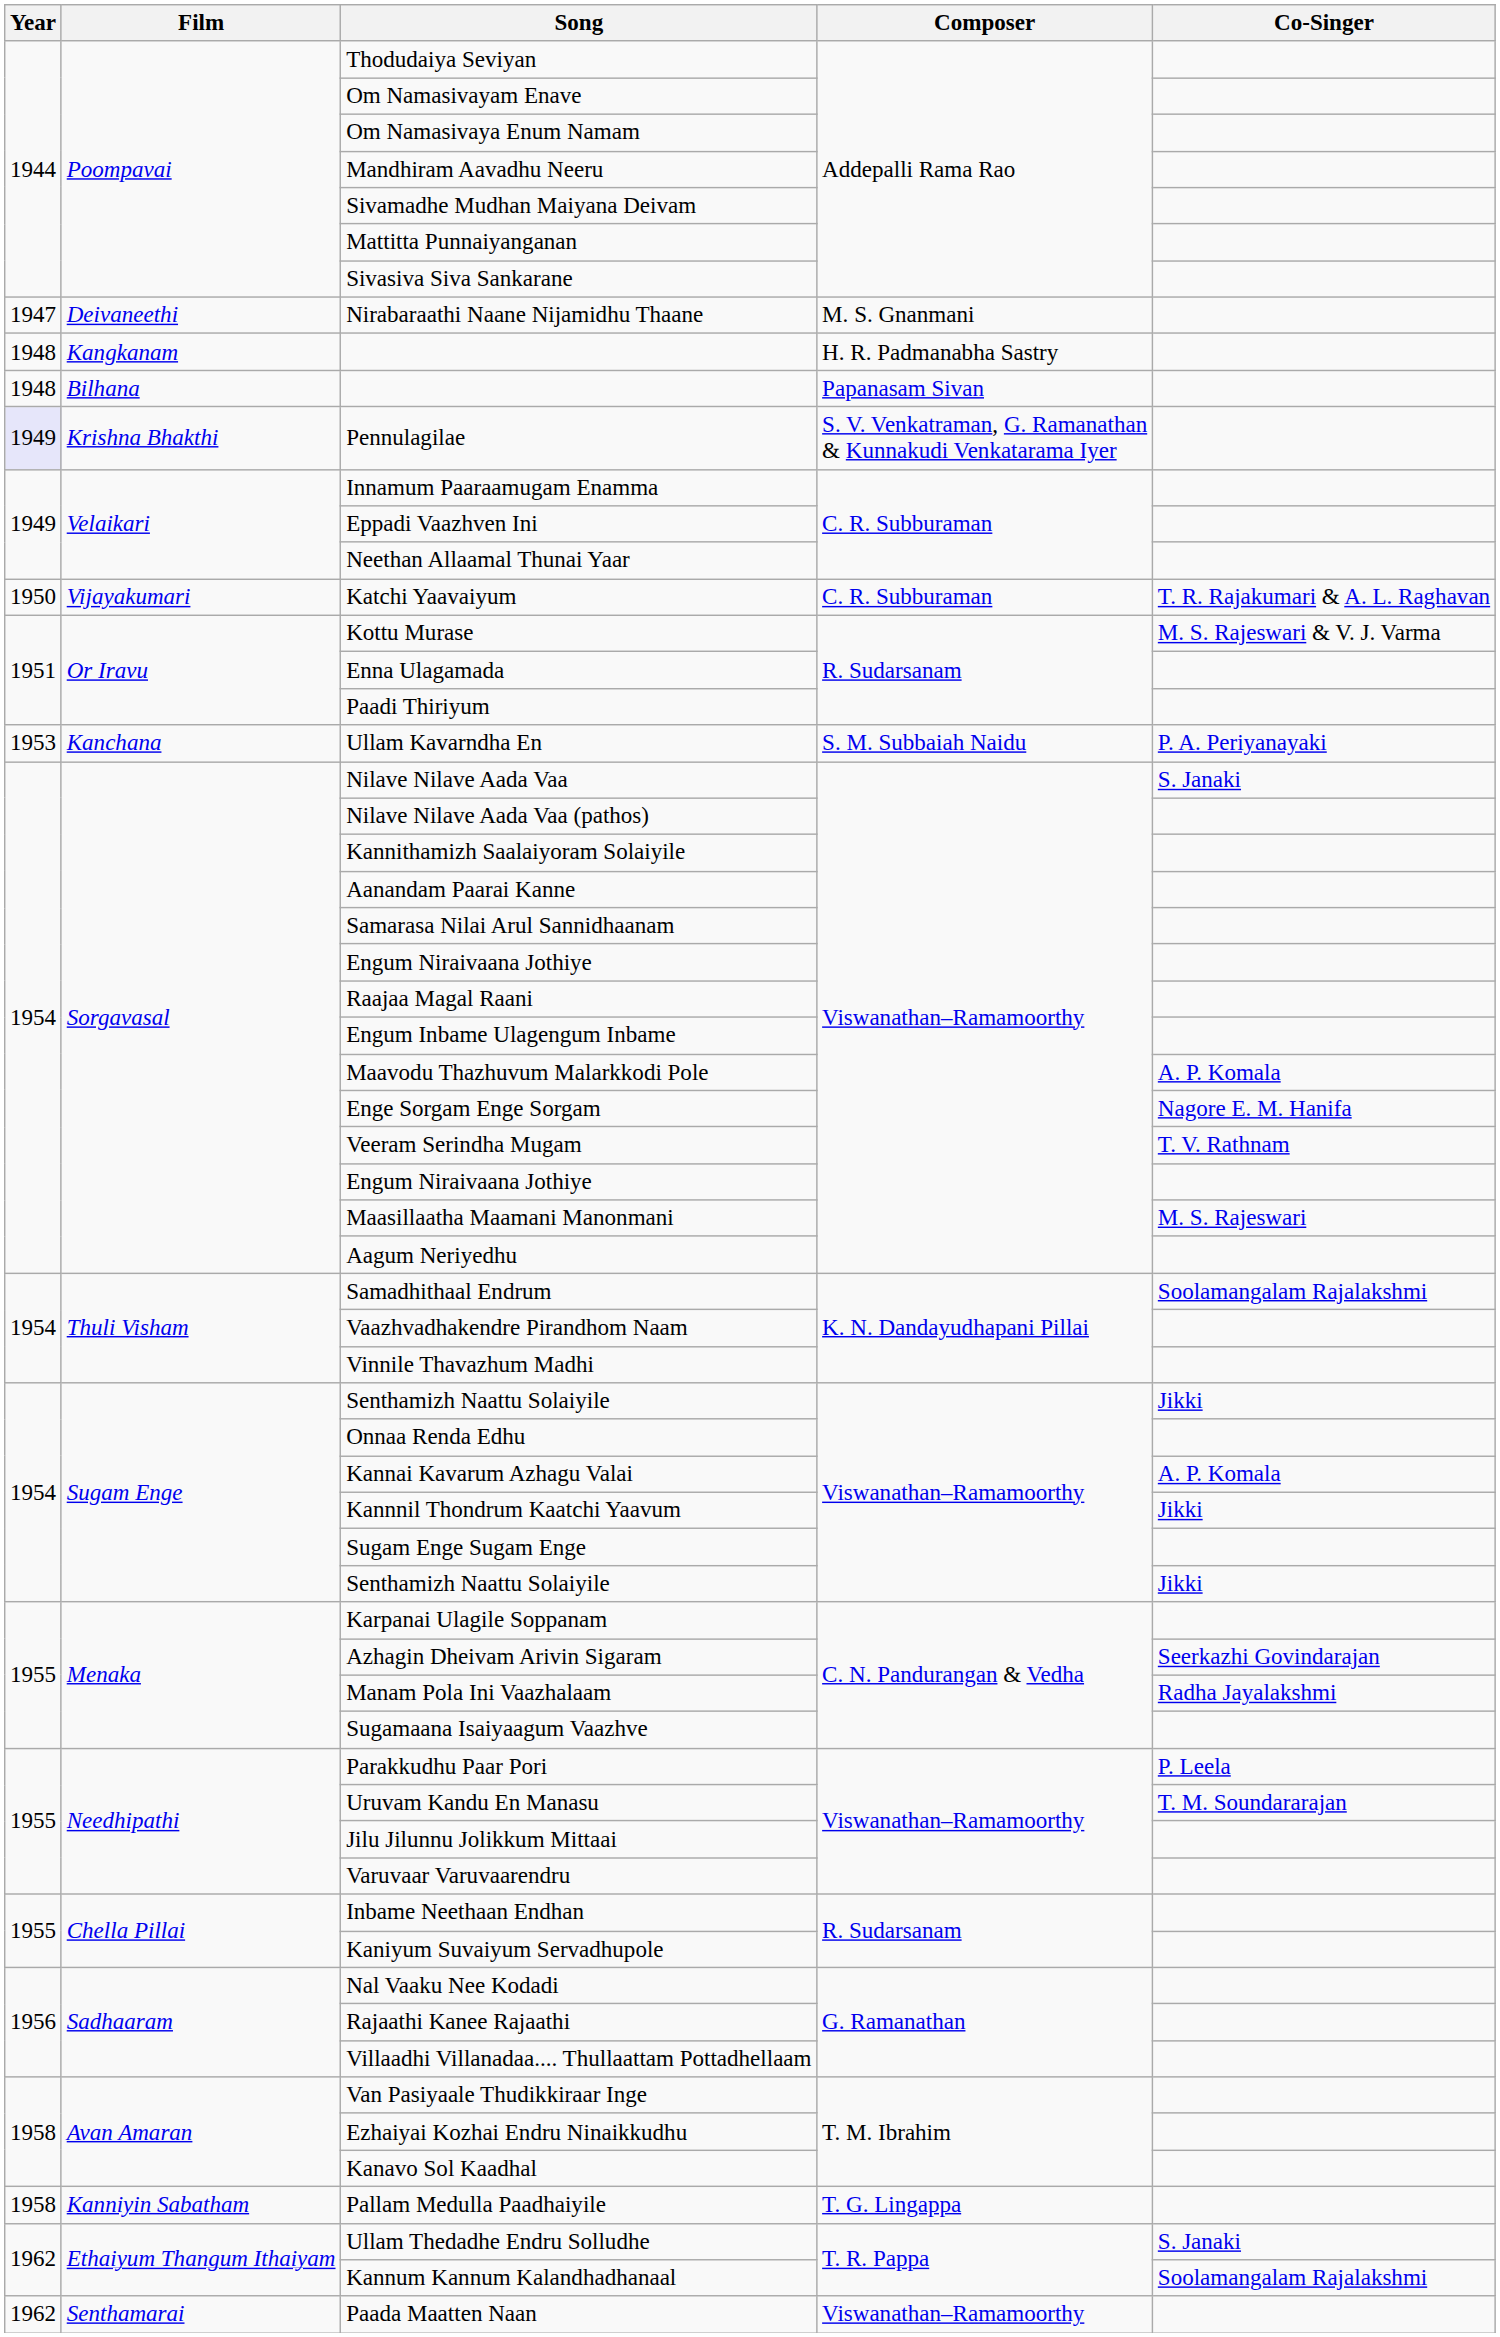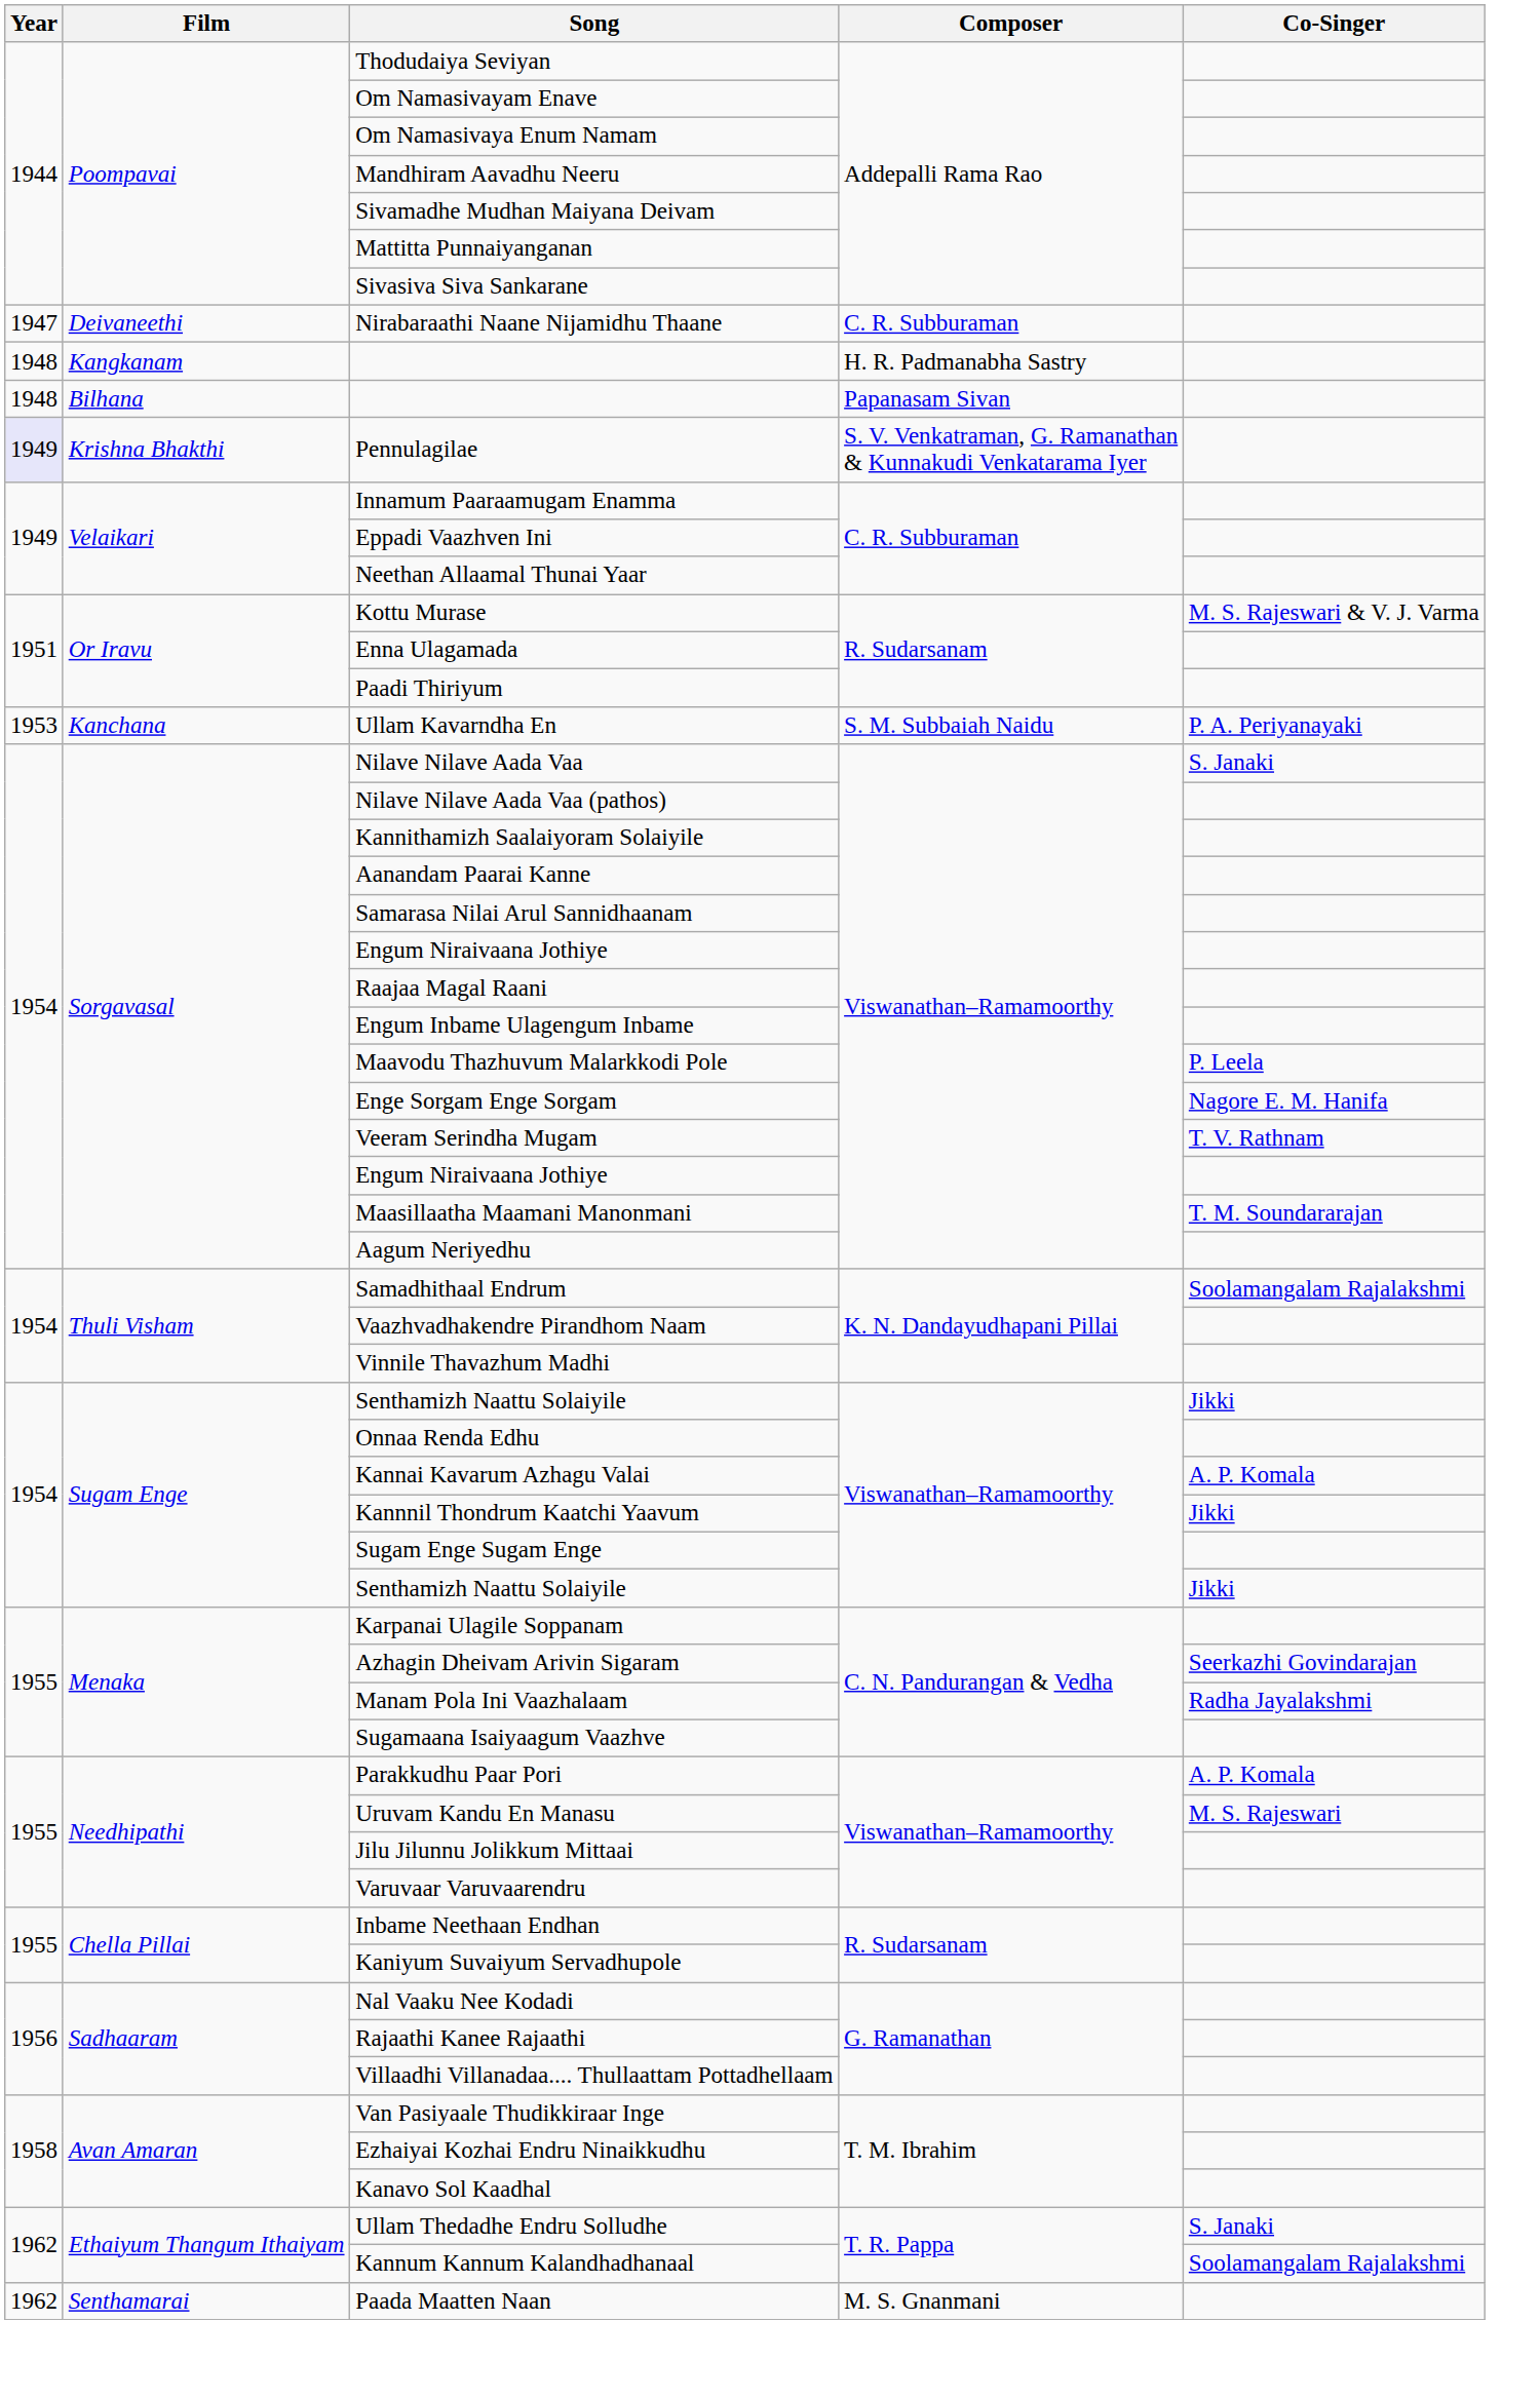Nirabaraathi Naane Nijamidhu Thaane | Composer: M. S. Gnanmani -> C. R. Subburaman
- row: 1950 | Vijayakumari | Katchi Yaavaiyum | C. R. Subburaman | T. R. Rajakumari & A. L. Raghavan
Maavodu Thazhuvum Malarkkodi Pole | Co-Singer: A. P. Komala -> P. Leela
Maasillaatha Maamani Manonmani | Co-Singer: M. S. Rajeswari -> T. M. Soundararajan
Parakkudhu Paar Pori | Co-Singer: P. Leela -> A. P. Komala
Uruvam Kandu En Manasu | Co-Singer: T. M. Soundararajan -> M. S. Rajeswari
- row: 1958 | Kanniyin Sabatham | Pallam Medulla Paadhaiyile | T. G. Lingappa
Paada Maatten Naan | Composer: Viswanathan–Ramamoorthy -> M. S. Gnanmani
